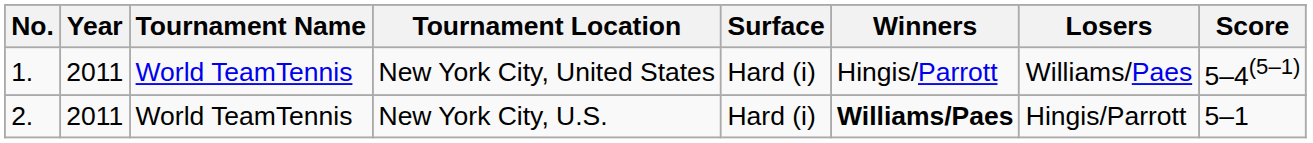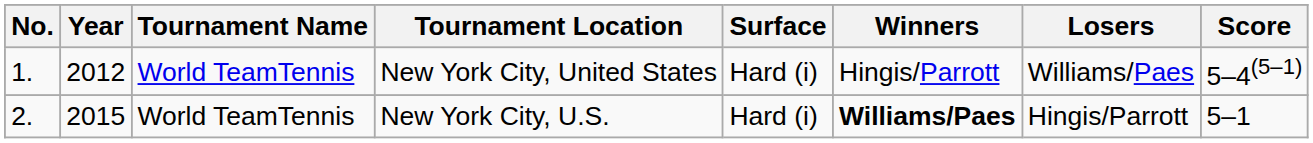New York City, United States | Year: 2011 -> 2012
New York City, U.S. | Year: 2011 -> 2015
